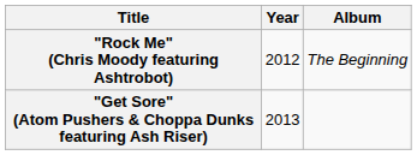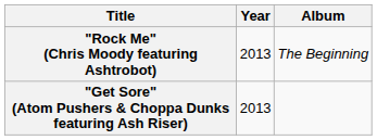"Rock Me" (Chris Moody featuring Ashtrobot) | Year: 2012 -> 2013
